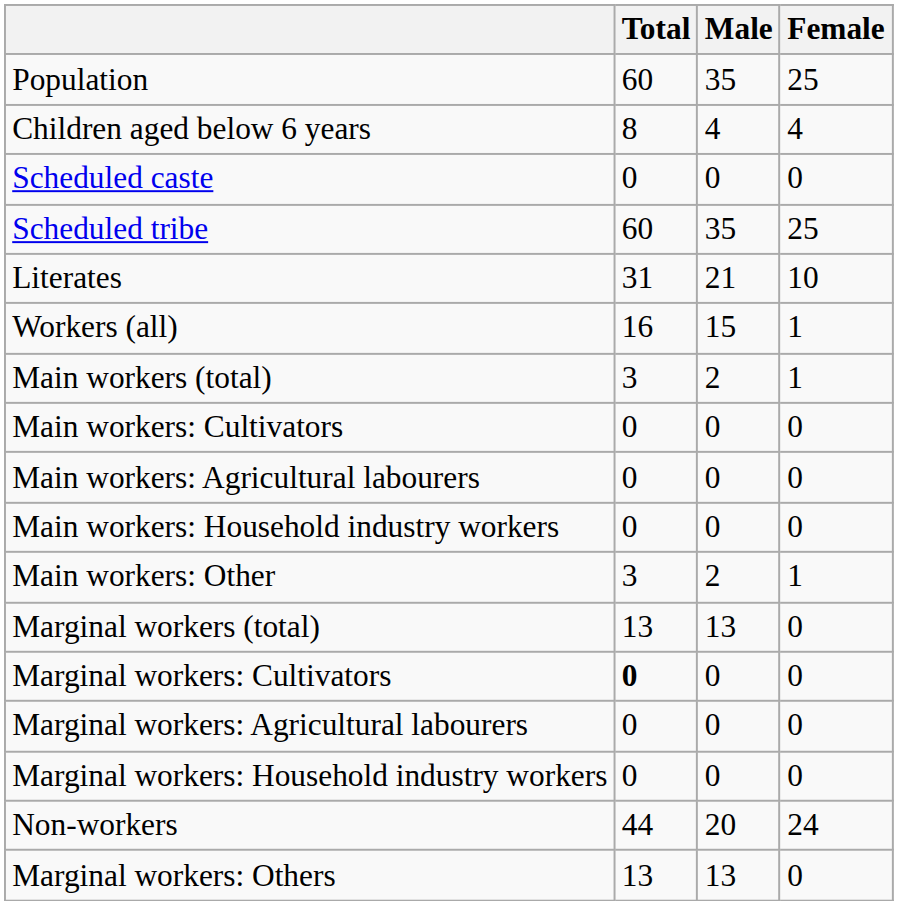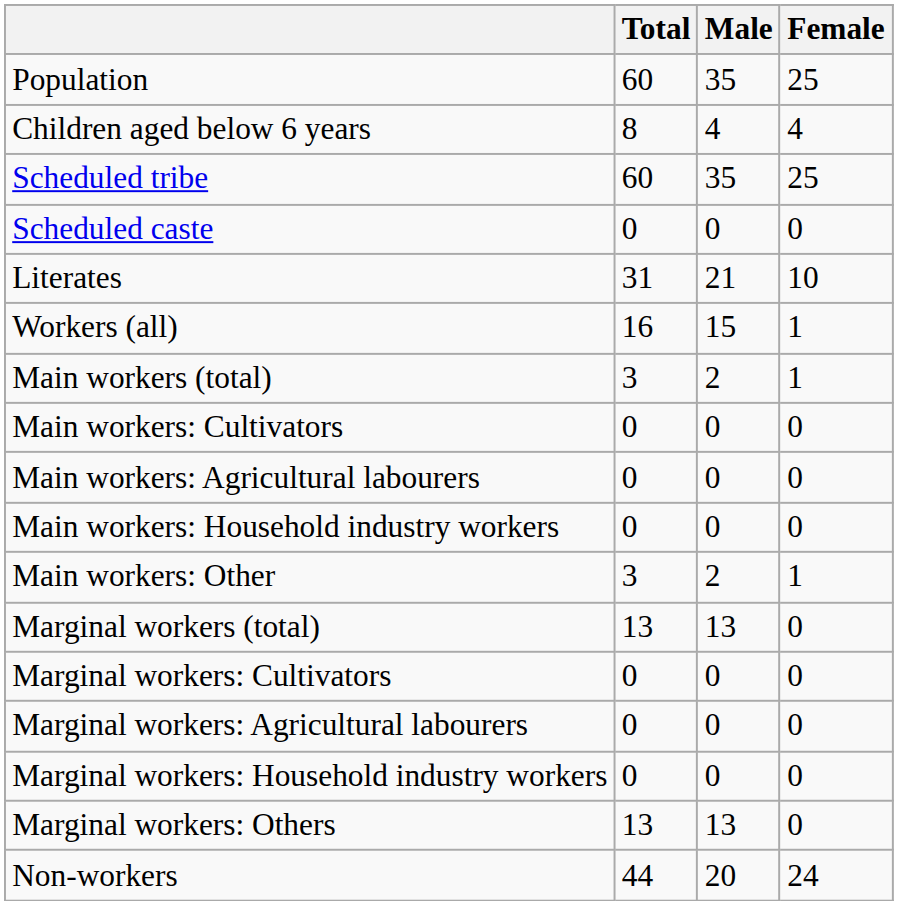rows swapped: Scheduled caste <-> Scheduled tribe
Marginal workers: Cultivators | Total: bold -> normal
rows swapped: Marginal workers: Others <-> Non-workers
